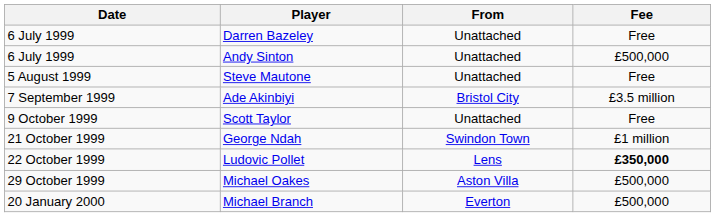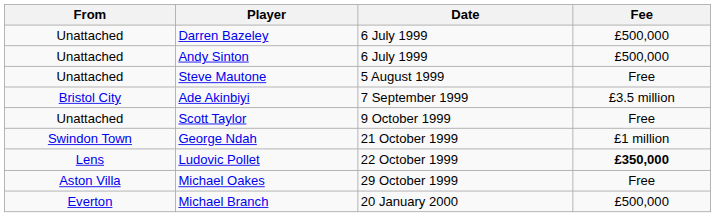columns swapped: Date <-> From
Darren Bazeley | Fee: Free -> £500,000
Michael Oakes | Fee: £500,000 -> Free
